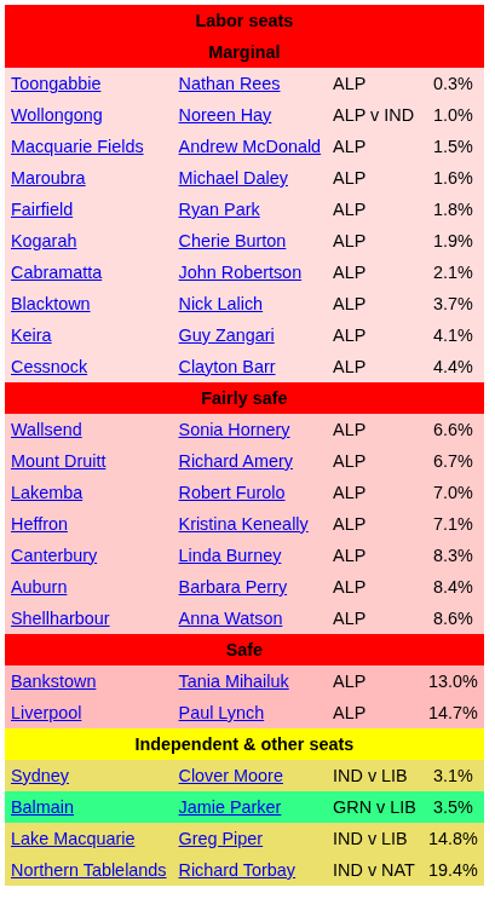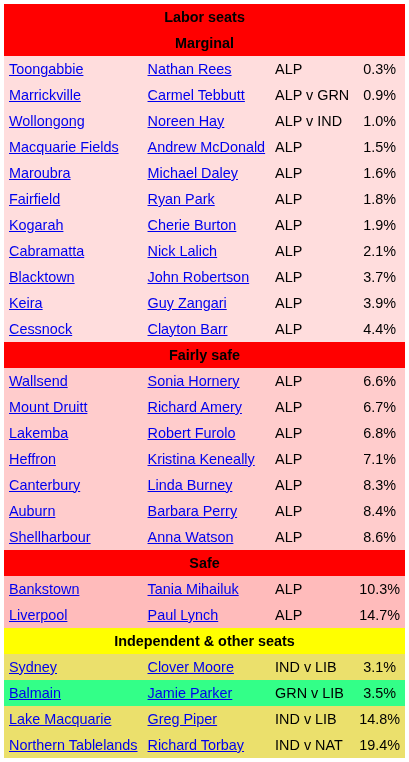+ row: Marrickville | Carmel Tebbutt | ALP v GRN | 0.9%
Cabramatta | column 2: John Robertson -> Nick Lalich
Blacktown | column 2: Nick Lalich -> John Robertson
Keira | column 4: 4.1% -> 3.9%
Lakemba | column 4: 7.0% -> 6.8%
Bankstown | column 4: 13.0% -> 10.3%
